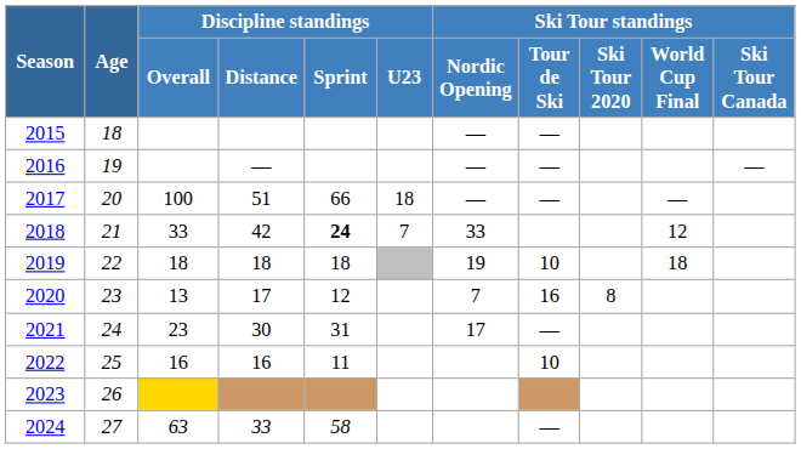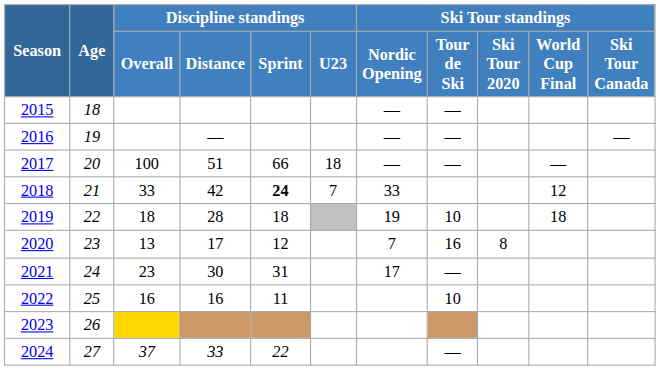2019 | Discipline standings / Distance: 18 -> 28
2024 | Discipline standings / Overall: 63 -> 37
2024 | Discipline standings / Sprint: 58 -> 22
